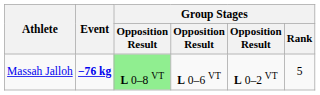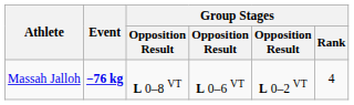Massah Jalloh | column 3: lightgreen background -> no background
Massah Jalloh | Group Stages / Rank: 5 -> 4
